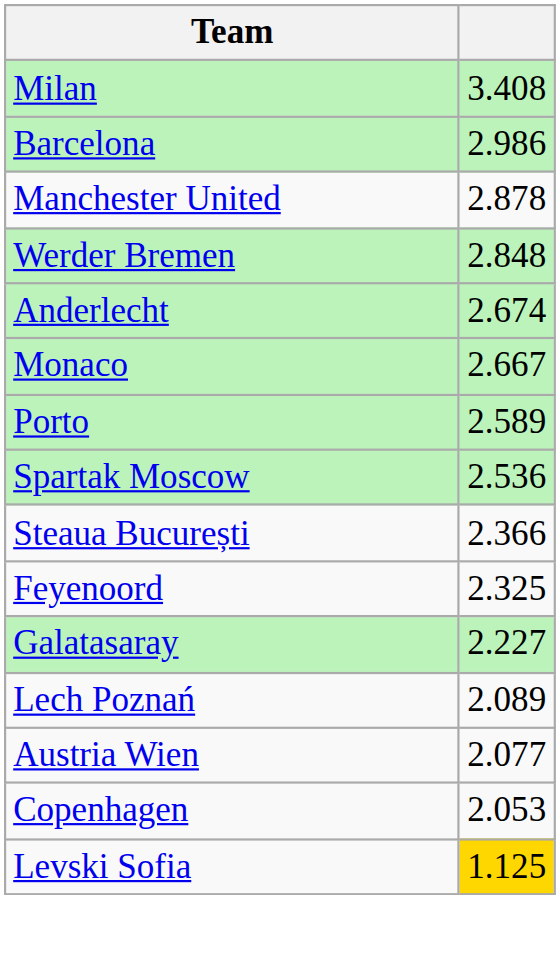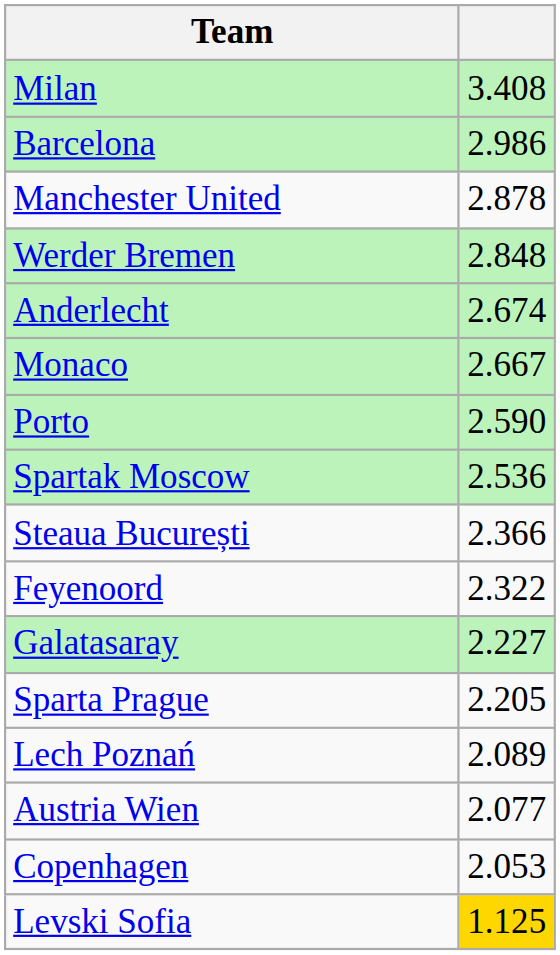Porto | column 2: 2.589 -> 2.590
Feyenoord | column 2: 2.325 -> 2.322
+ row: Sparta Prague | 2.205
